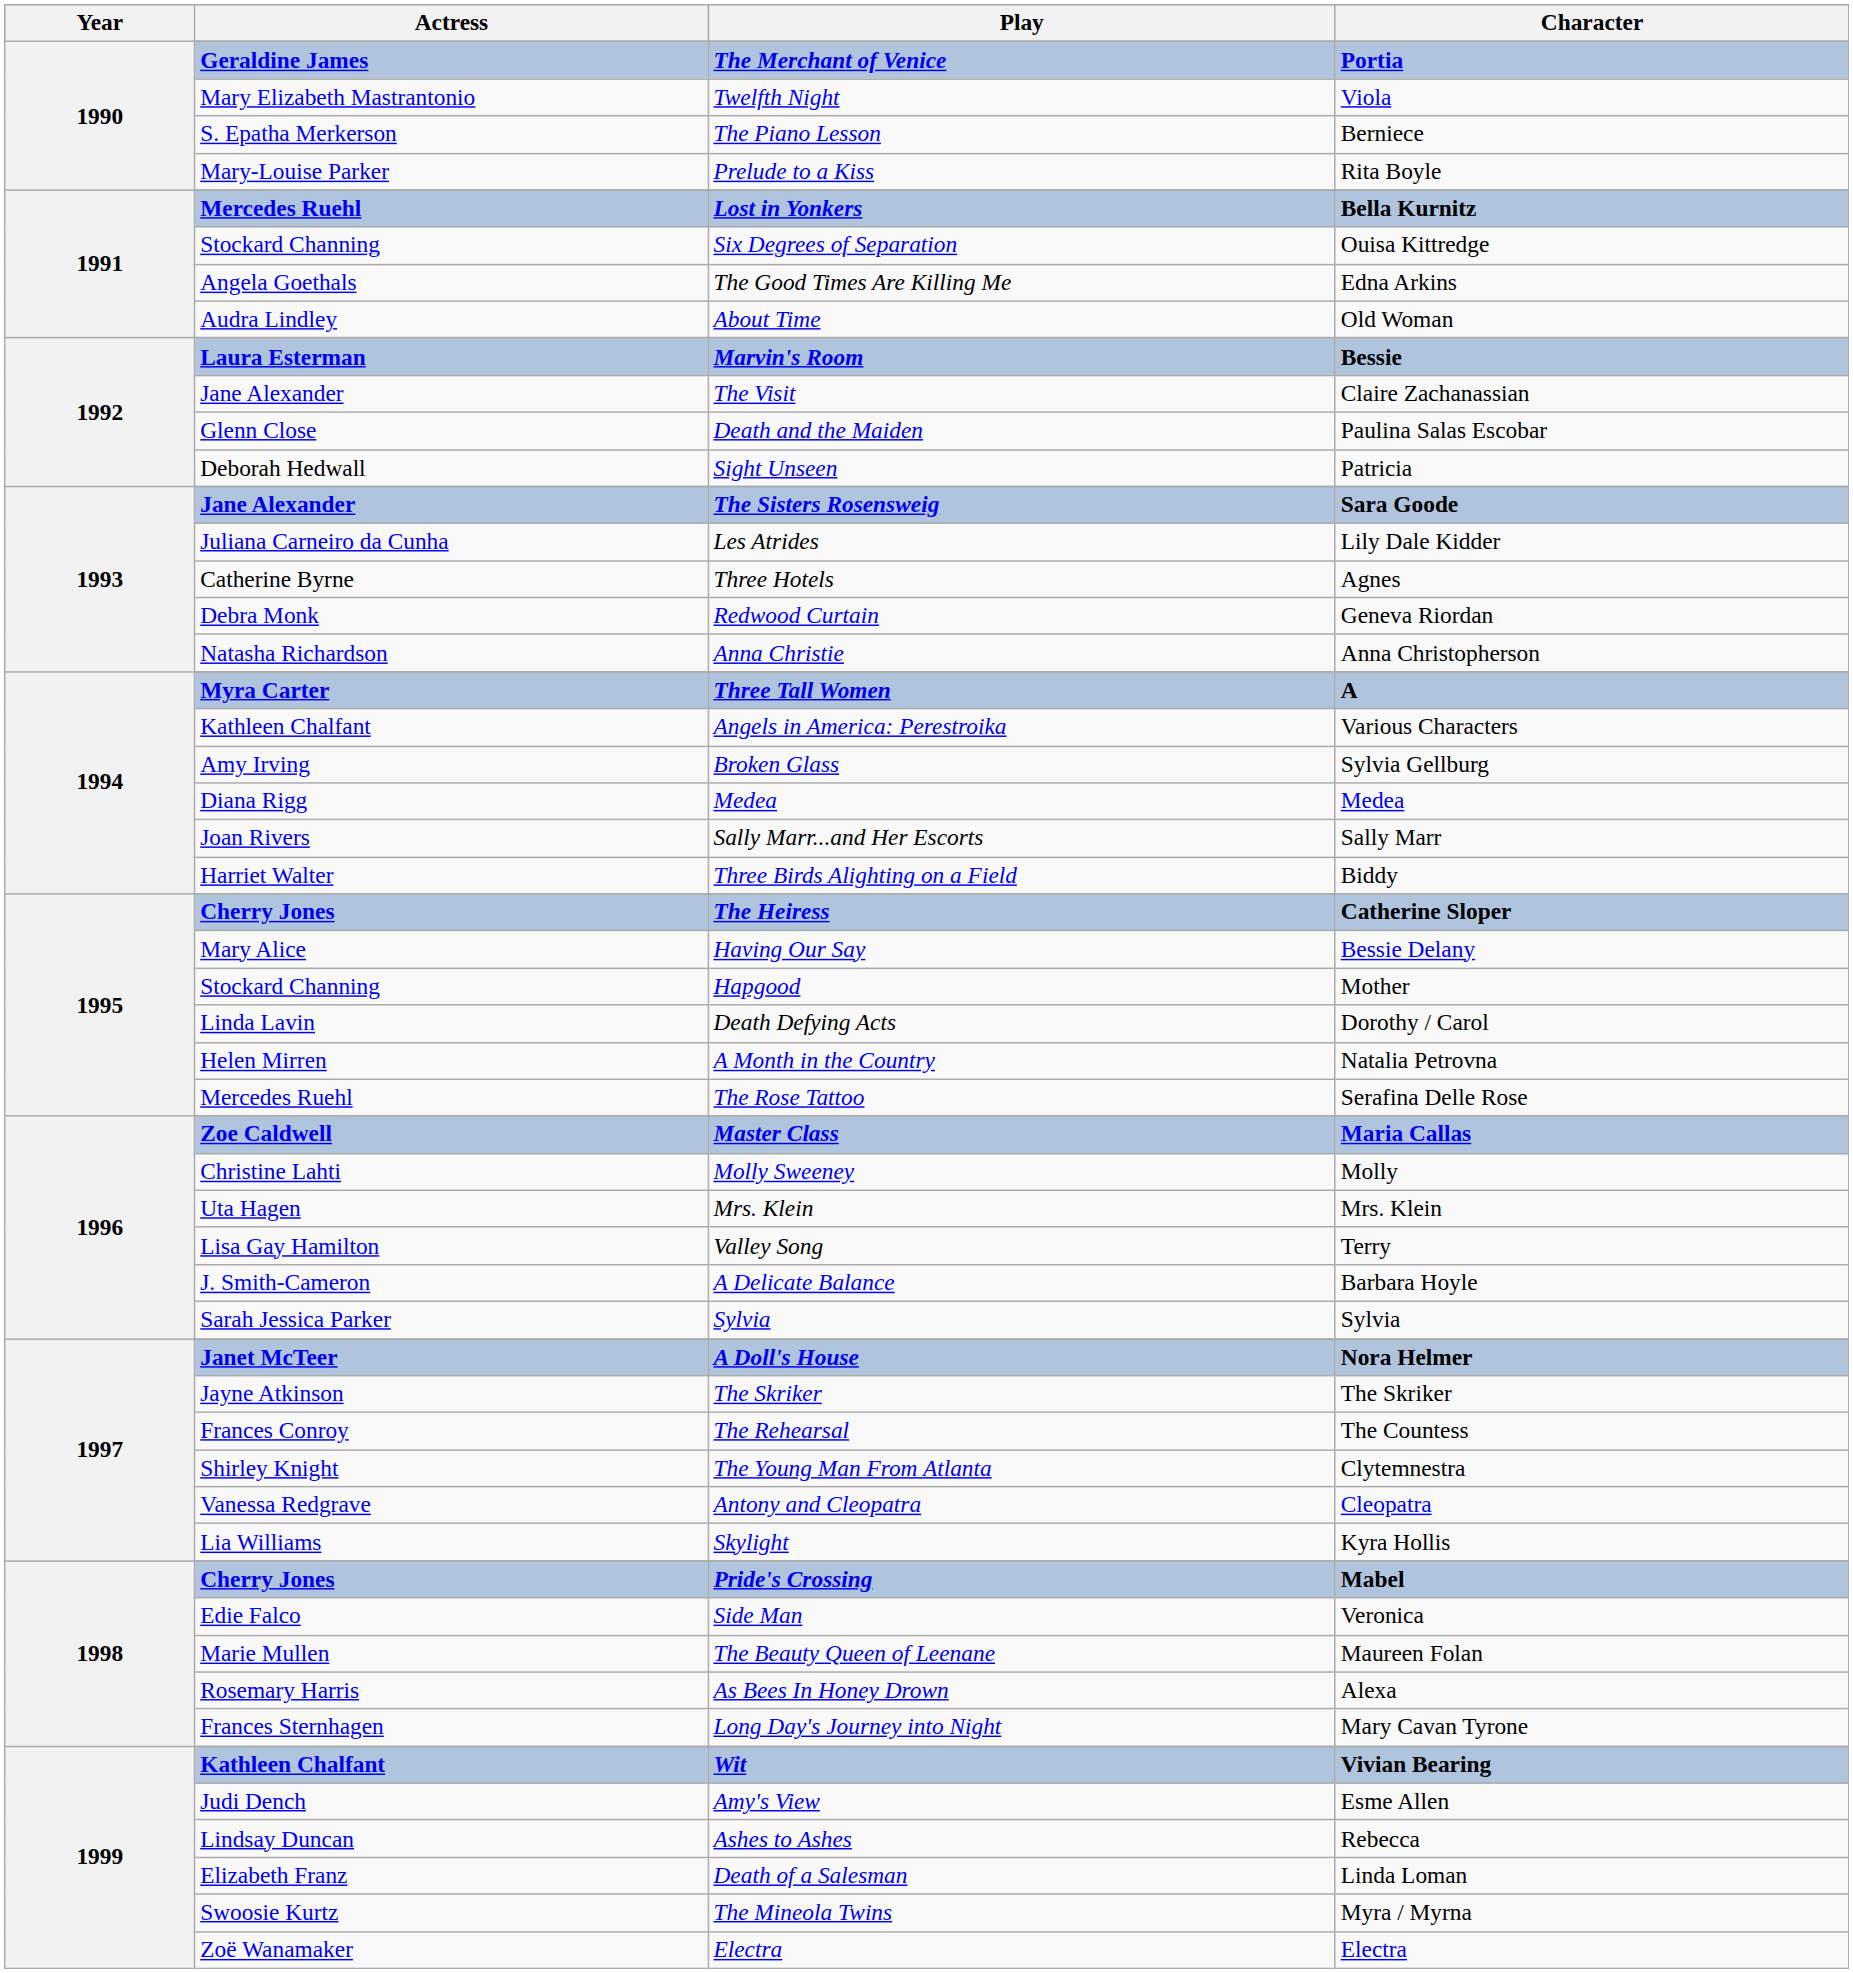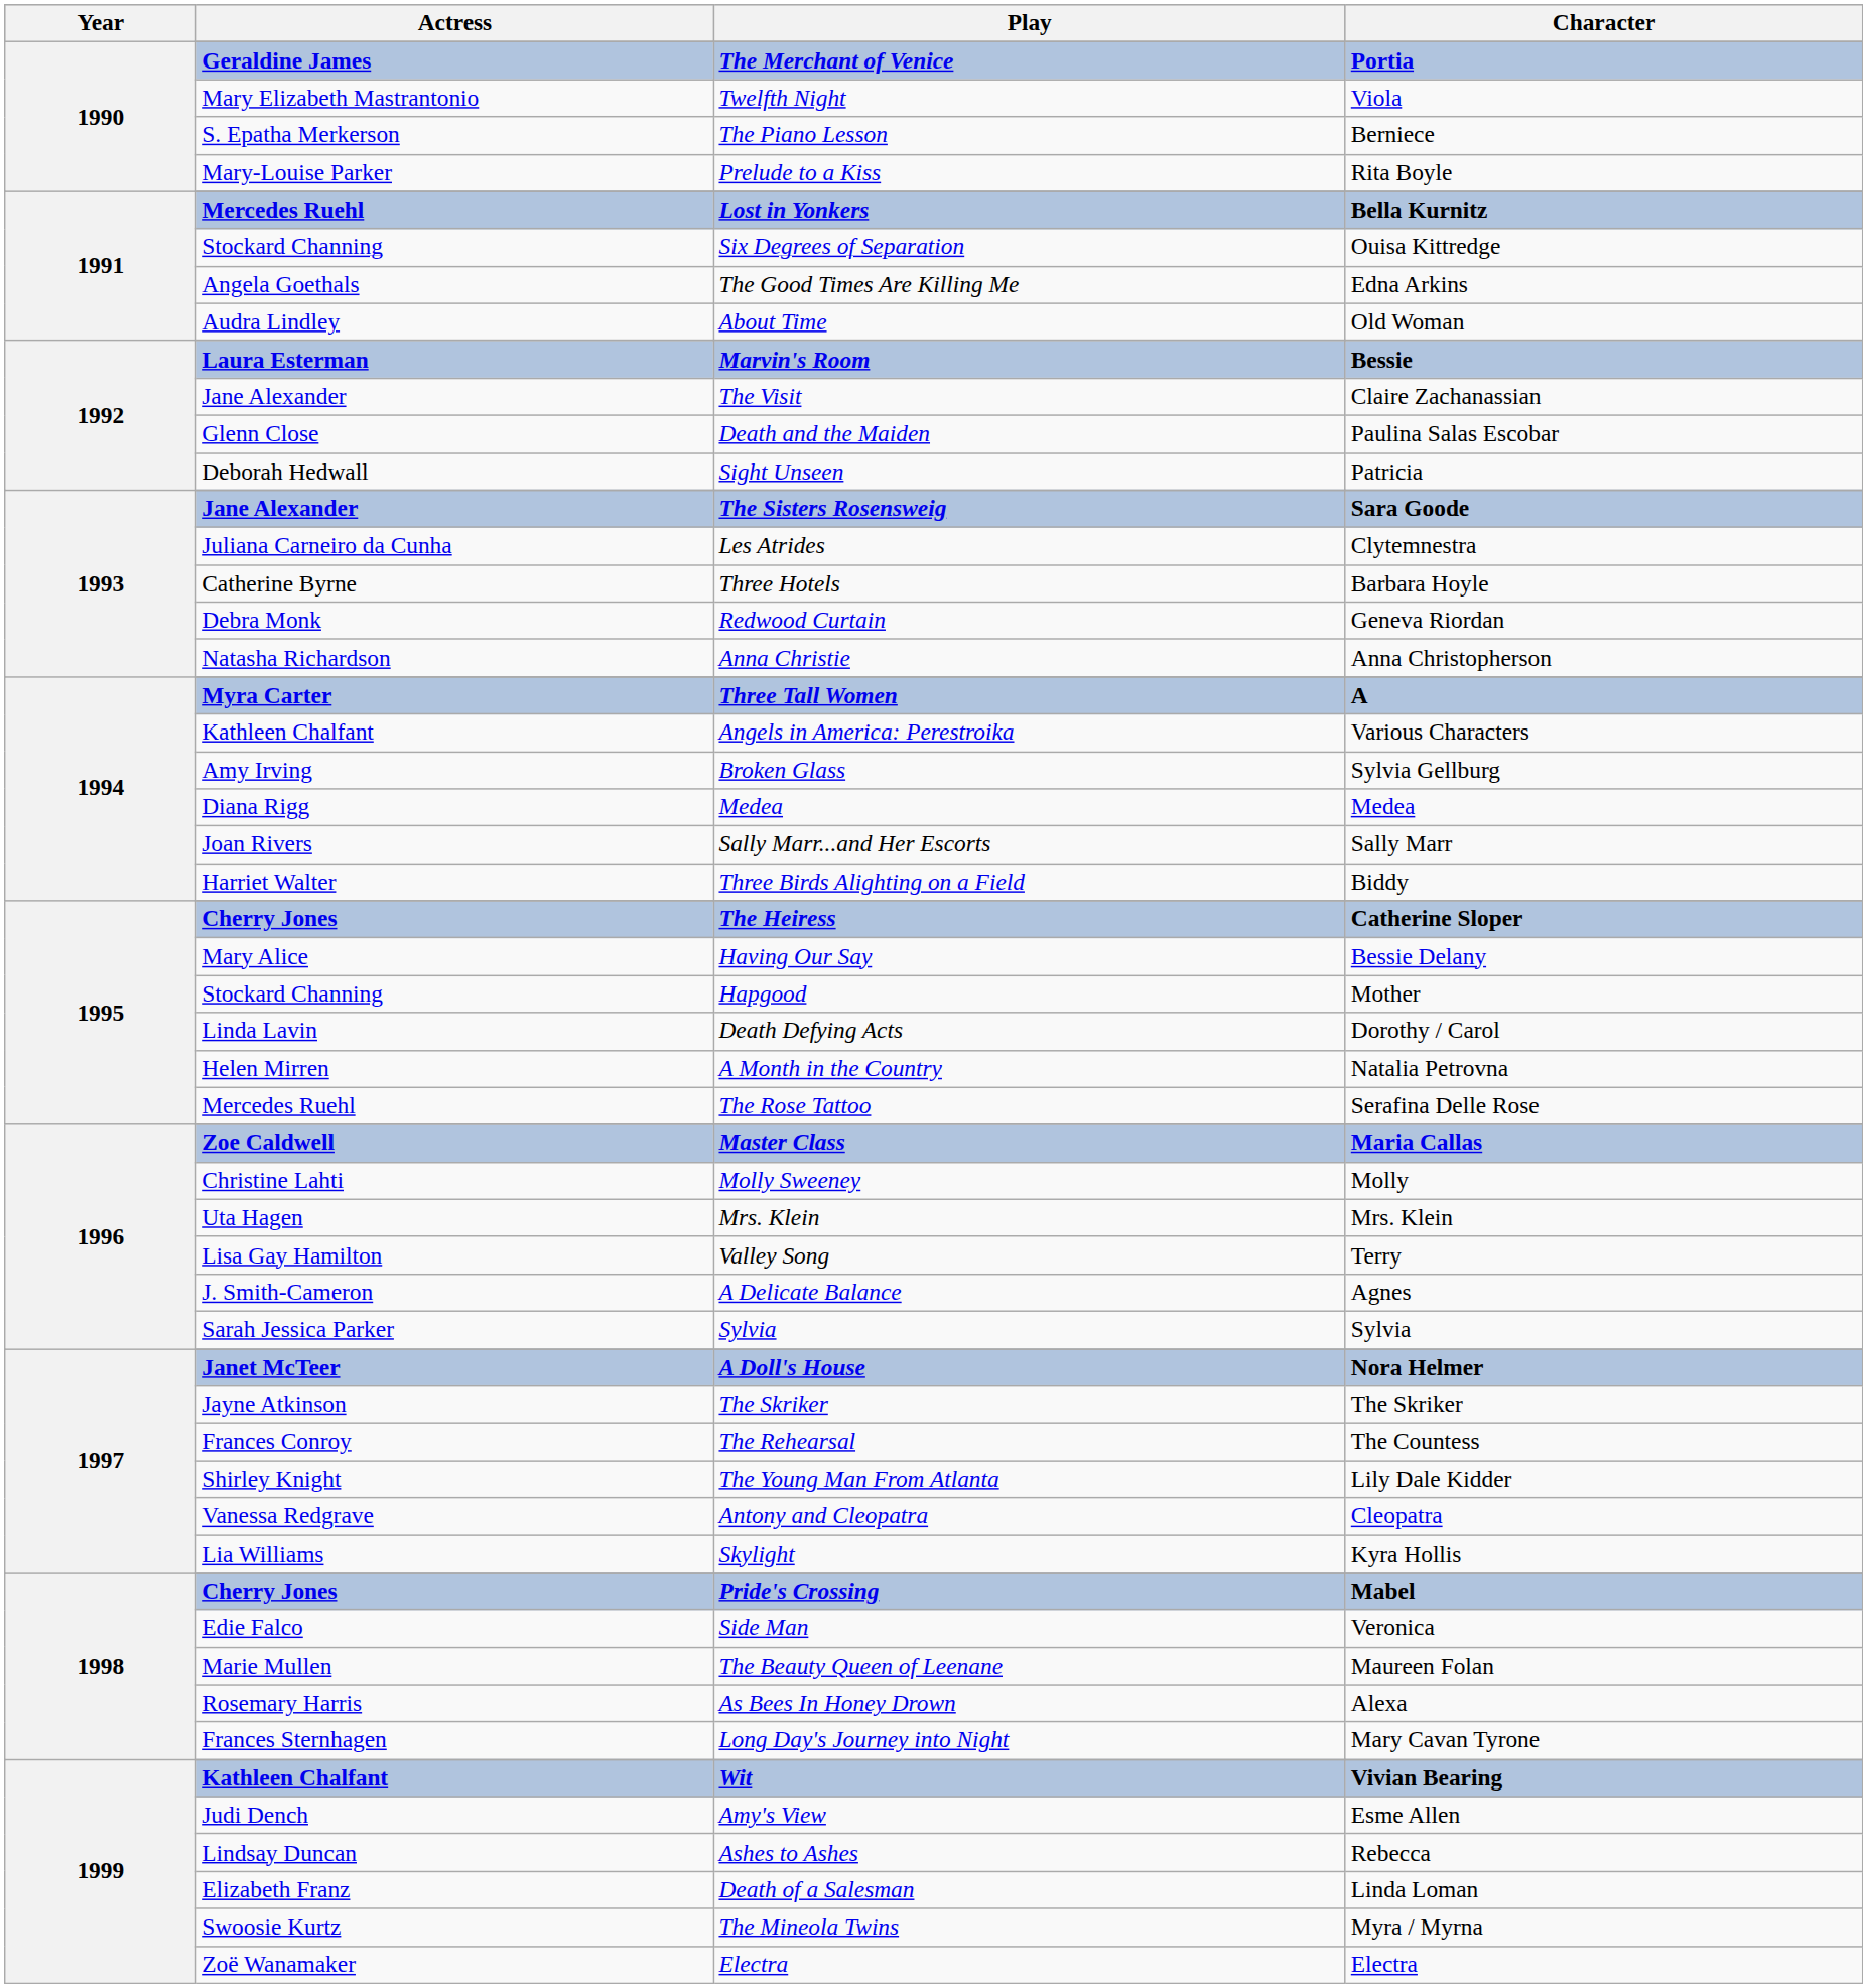Les Atrides | Character: Lily Dale Kidder -> Clytemnestra
Three Hotels | Character: Agnes -> Barbara Hoyle
A Delicate Balance | Character: Barbara Hoyle -> Agnes
The Young Man From Atlanta | Character: Clytemnestra -> Lily Dale Kidder
